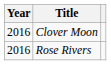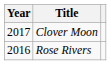Clover Moon | Year: 2016 -> 2017
